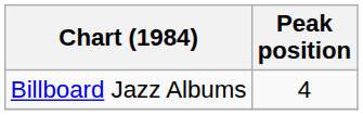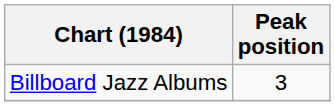Billboard Jazz Albums | Peak position: 4 -> 3
